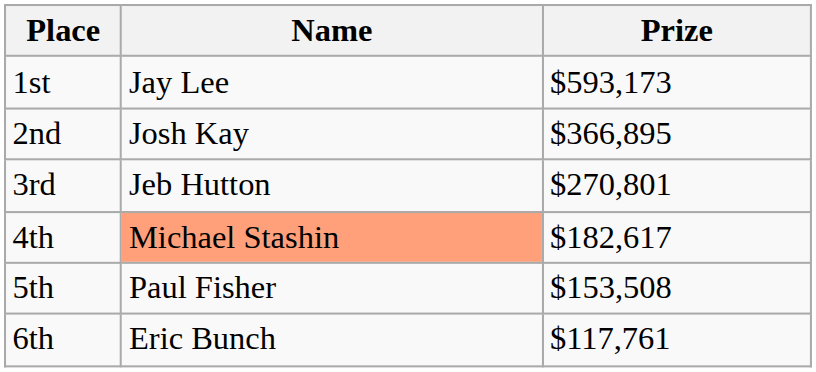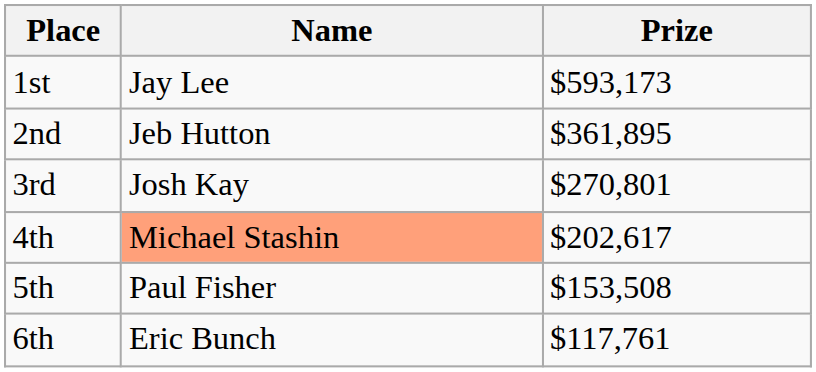2nd | Name: Josh Kay -> Jeb Hutton
2nd | Prize: $366,895 -> $361,895
3rd | Name: Jeb Hutton -> Josh Kay
4th | Prize: $182,617 -> $202,617
